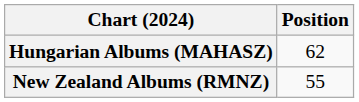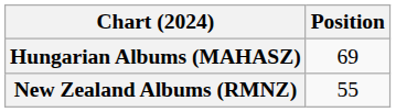Hungarian Albums (MAHASZ) | Position: 62 -> 69
